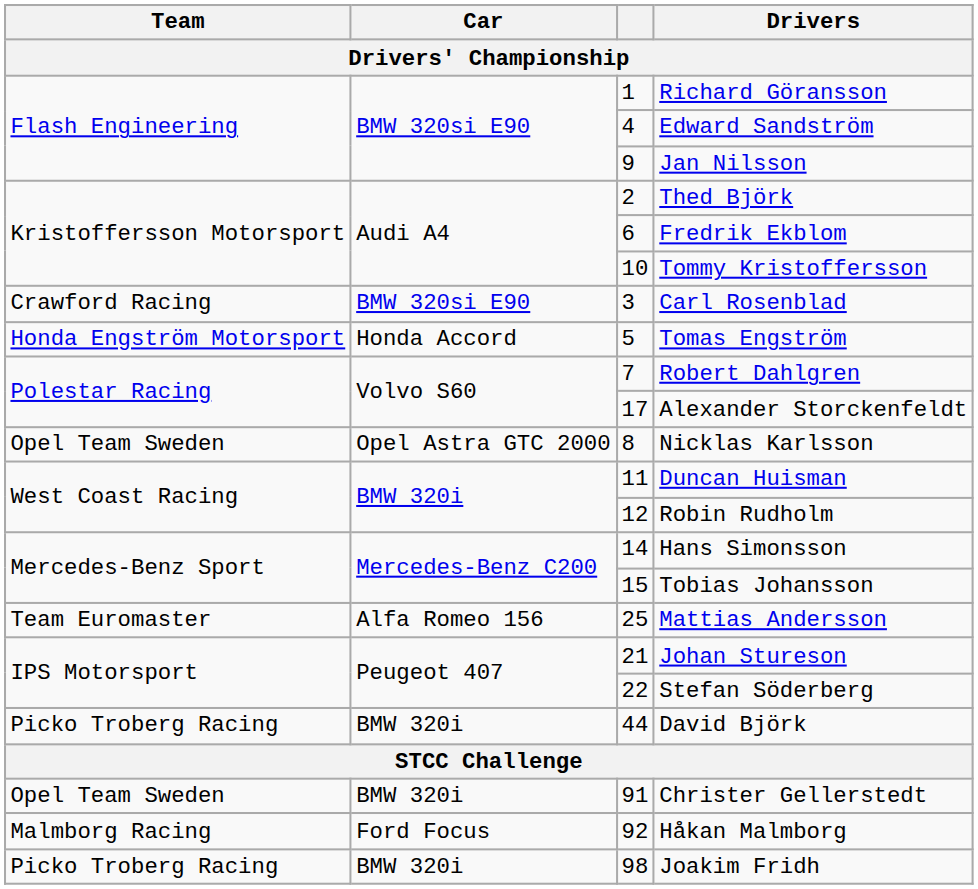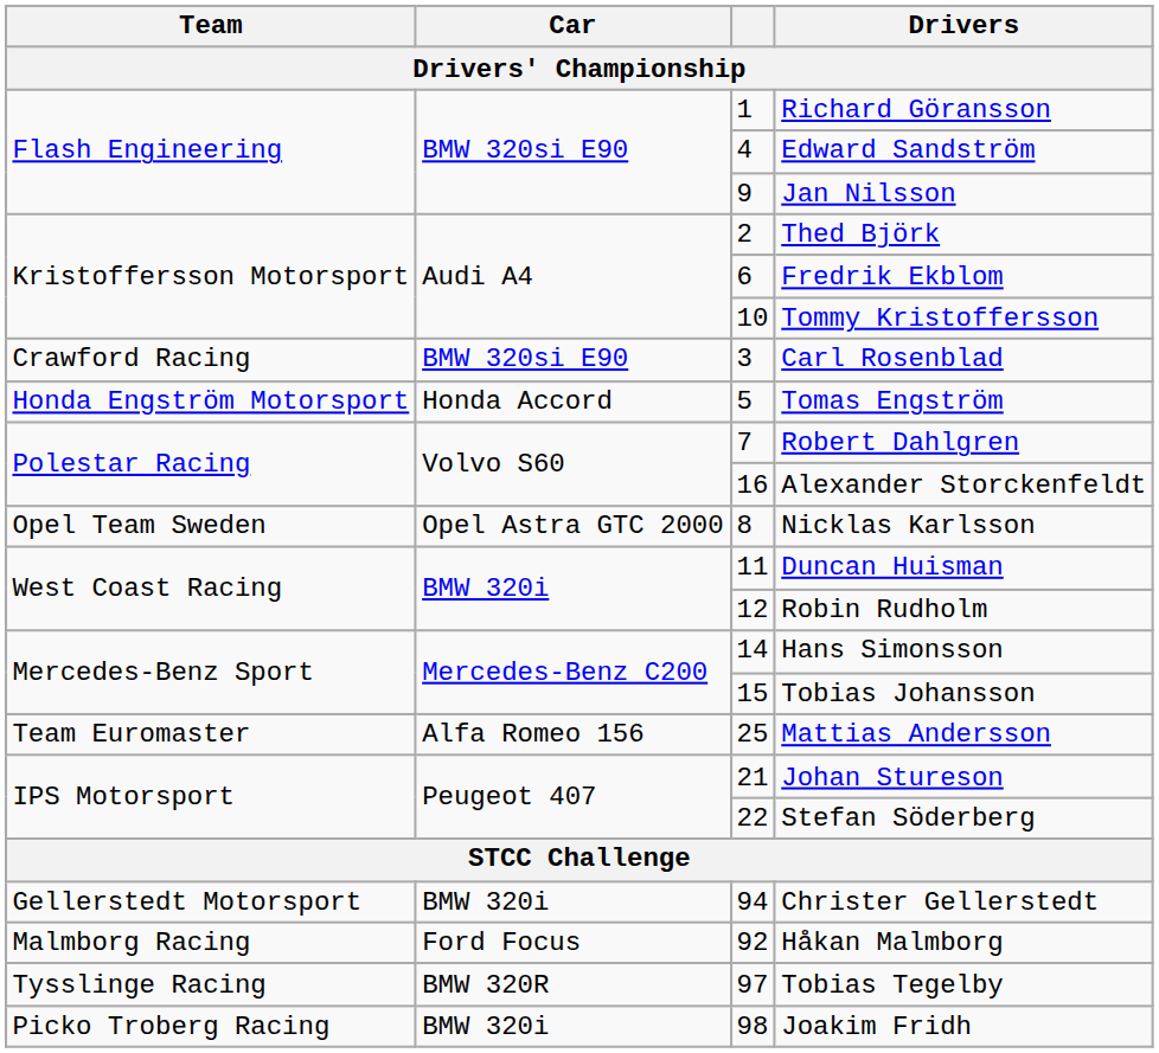Alexander Storckenfeldt | column 3: 17 -> 16
- row: Picko Troberg Racing | BMW 320i | 44 | David Björk
Christer Gellerstedt | Team: Opel Team Sweden -> Gellerstedt Motorsport
Christer Gellerstedt | column 3: 91 -> 94
+ row: Tysslinge Racing | BMW 320R | 97 | Tobias Tegelby
